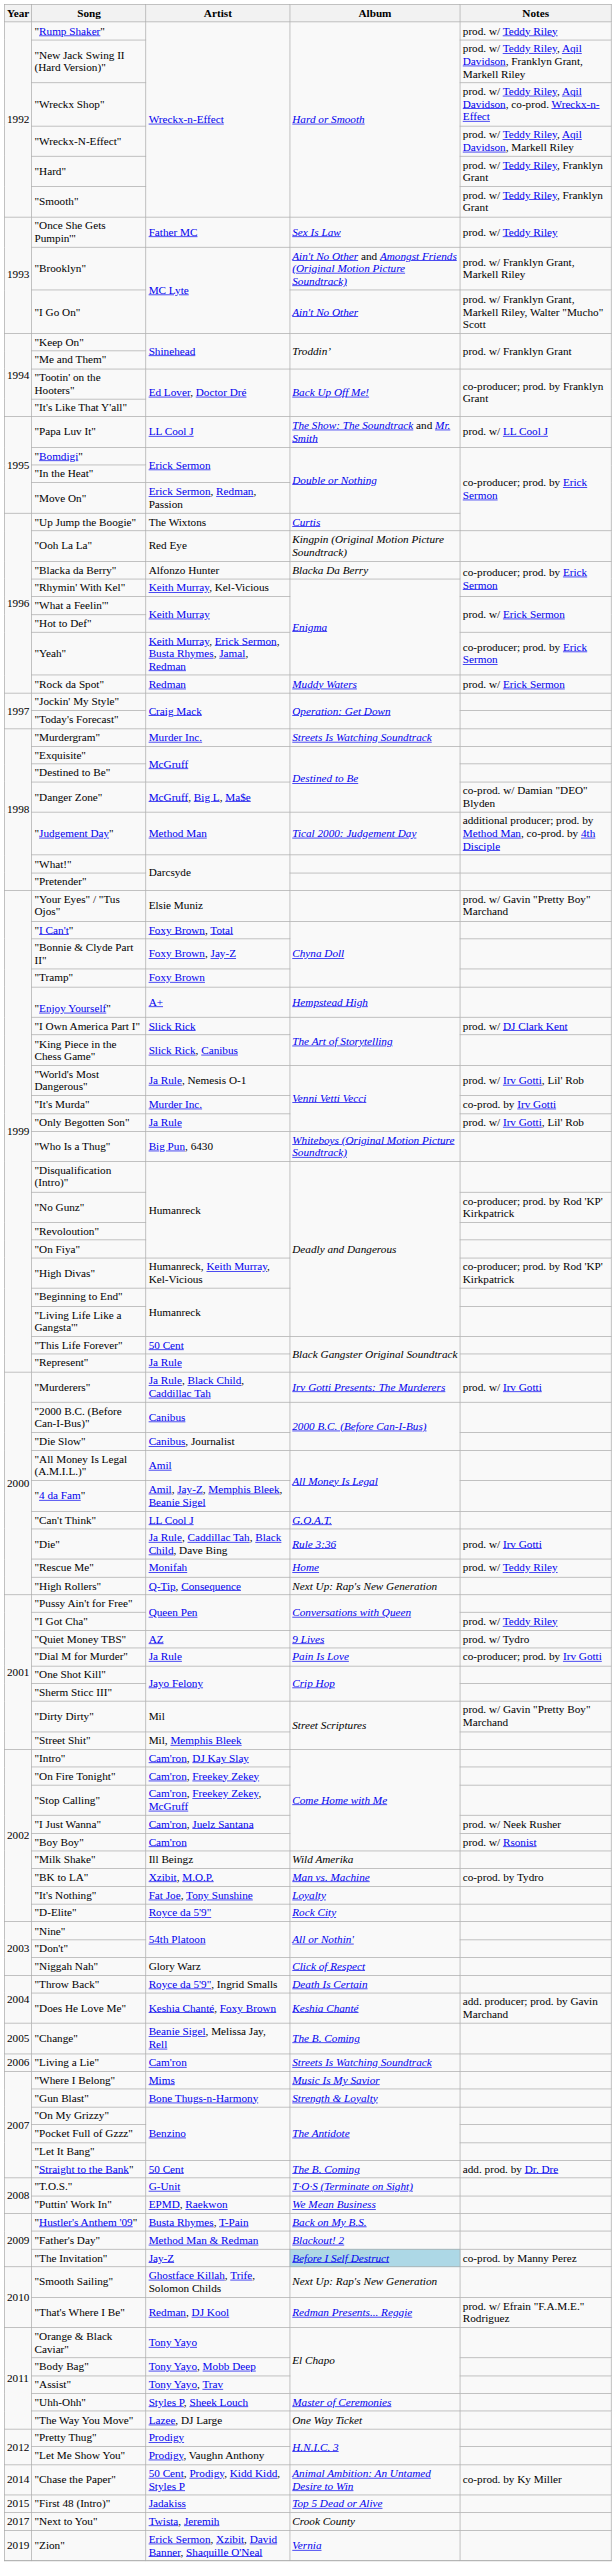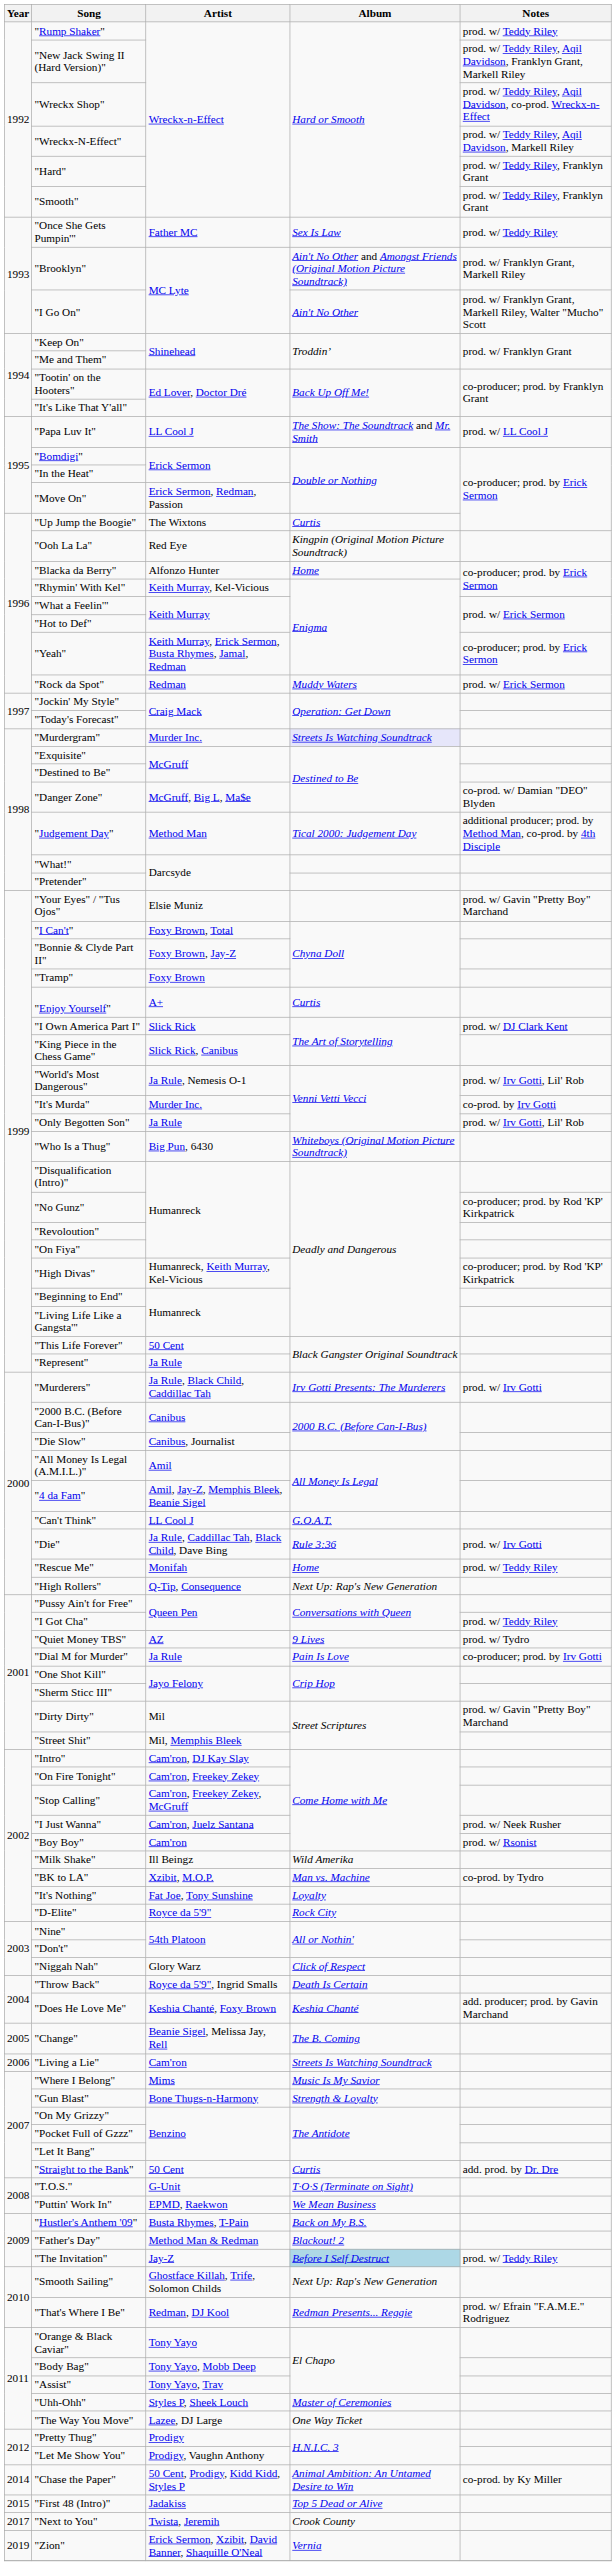"Blacka da Berry" | Album: Blacka Da Berry -> Home
"Murdergram" | Album: no background -> lavender background
"Enjoy Yourself" | Album: Hempstead High -> Curtis
"Straight to the Bank" | Album: The B. Coming -> Curtis
"The Invitation" | Notes: co-prod. by Manny Perez -> prod. w/ Teddy Riley
